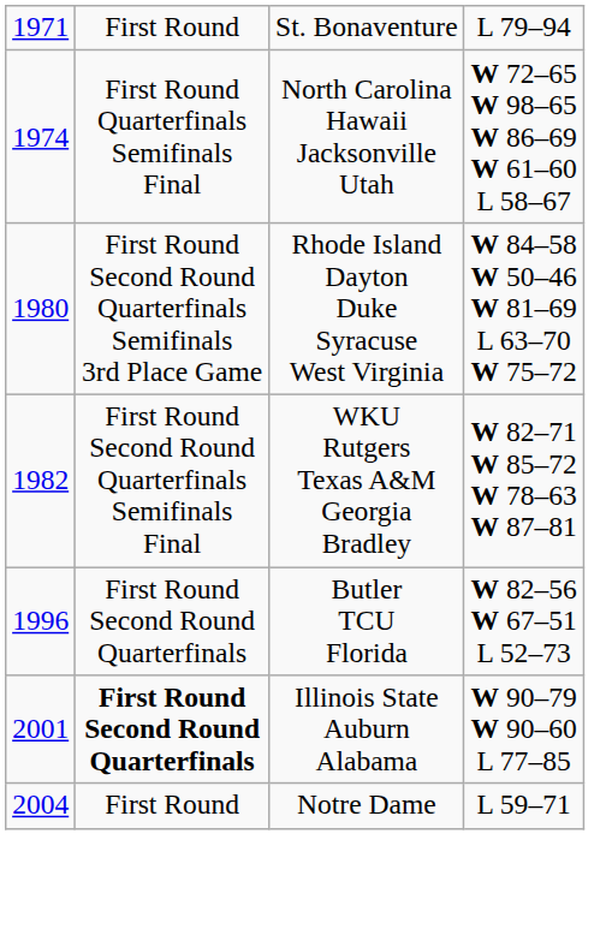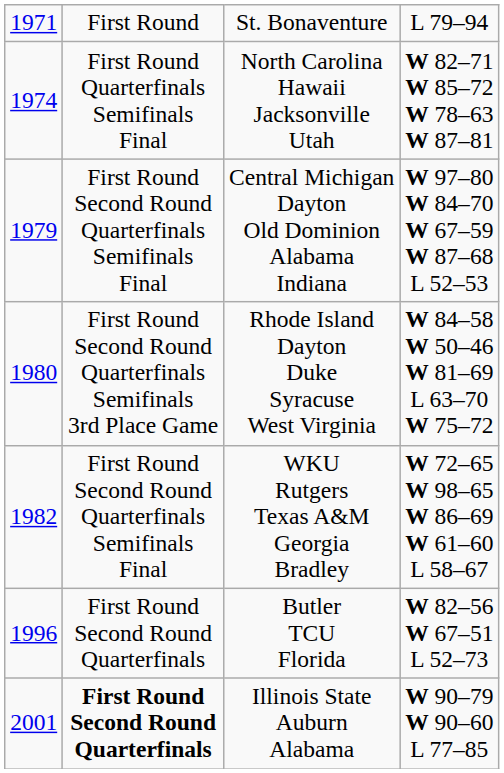North Carolina Hawaii Jacksonville Utah | column 4: W 72–65 W 98–65 W 86–69 W 61–60 L 58–67 -> W 82–71 W 85–72 W 78–63 W 87–81
+ row: 1979 | First Round Second Round Quarterfinals Semifinals Final | Central Michigan Dayton Old Dominion Alabama Indiana | W 97–80 W 84–70 W 67–59 W 87–68 L 52–53
WKU Rutgers Texas A&M Georgia Bradley | column 4: W 82–71 W 85–72 W 78–63 W 87–81 -> W 72–65 W 98–65 W 86–69 W 61–60 L 58–67
- row: 2004 | First Round | Notre Dame | L 59–71
